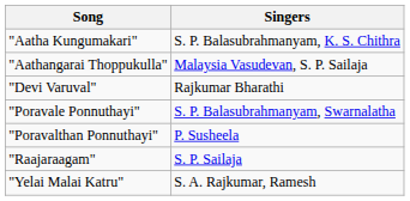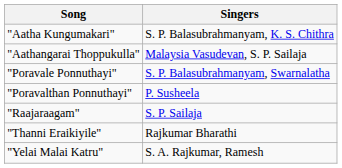- row: "Devi Varuval" | Rajkumar Bharathi
+ row: "Thanni Eraikiyile" | Rajkumar Bharathi
